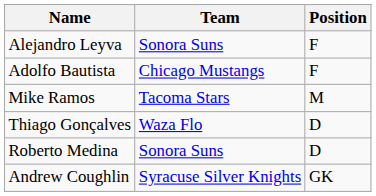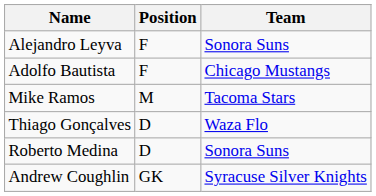columns swapped: Position <-> Team
